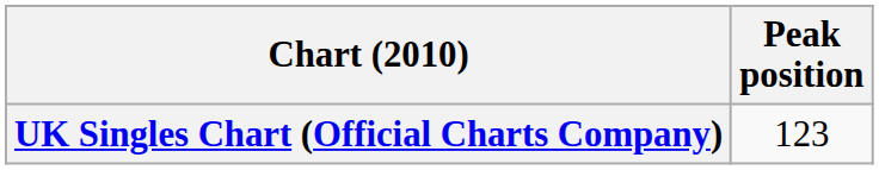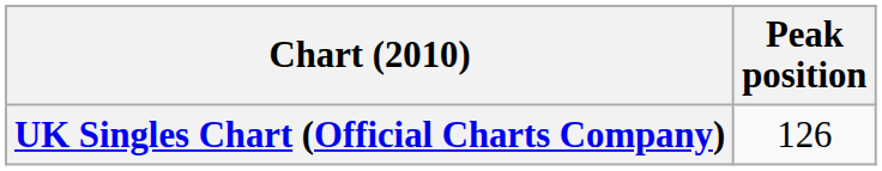UK Singles Chart (Official Charts Company) | Peak position: 123 -> 126
